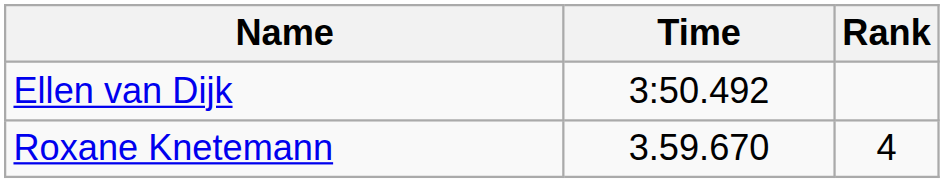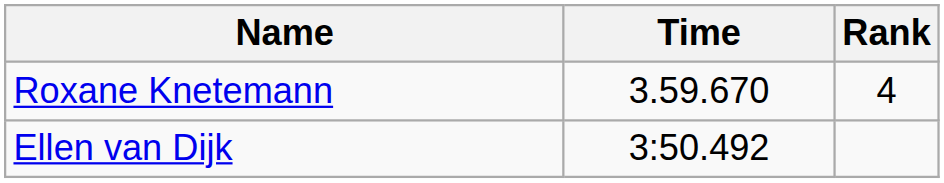rows swapped: Ellen van Dijk <-> Roxane Knetemann
